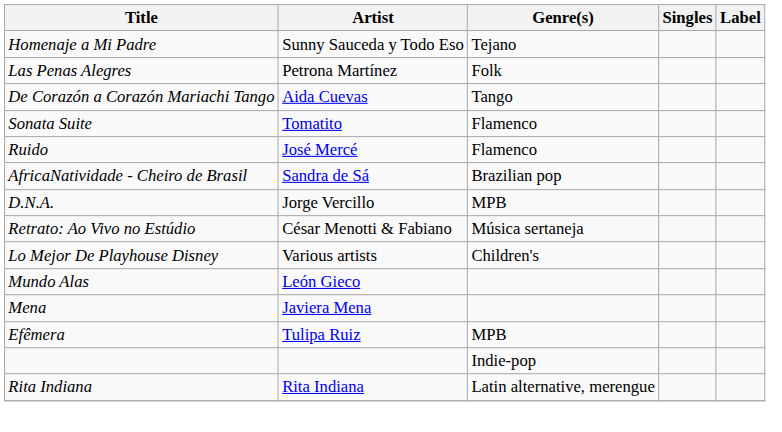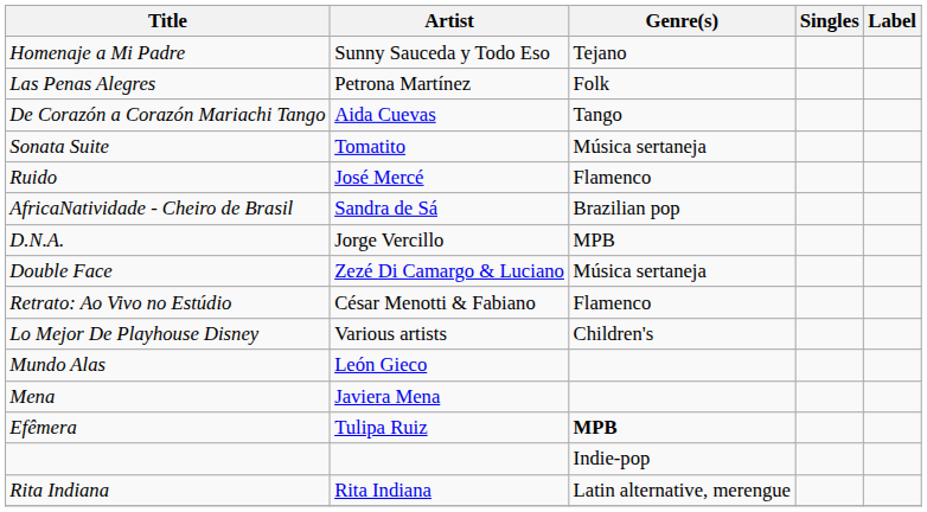Sonata Suite | Genre(s): Flamenco -> Música sertaneja
+ row: Double Face | Zezé Di Camargo & Luciano | Música sertaneja
Retrato: Ao Vivo no Estúdio | Genre(s): Música sertaneja -> Flamenco
Efêmera | Genre(s): normal -> bold
